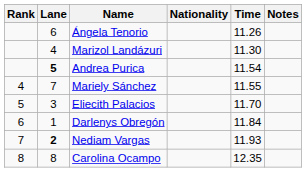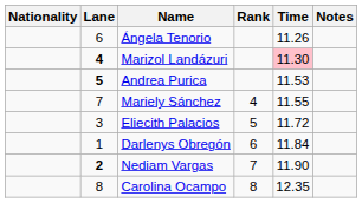columns swapped: Rank <-> Nationality
Marizol Landázuri | Lane: normal -> bold
Marizol Landázuri | Time: no background -> pink background
Andrea Purica | Time: 11.54 -> 11.53
Eliecith Palacios | Time: 11.70 -> 11.72
Nediam Vargas | Time: 11.93 -> 11.90
